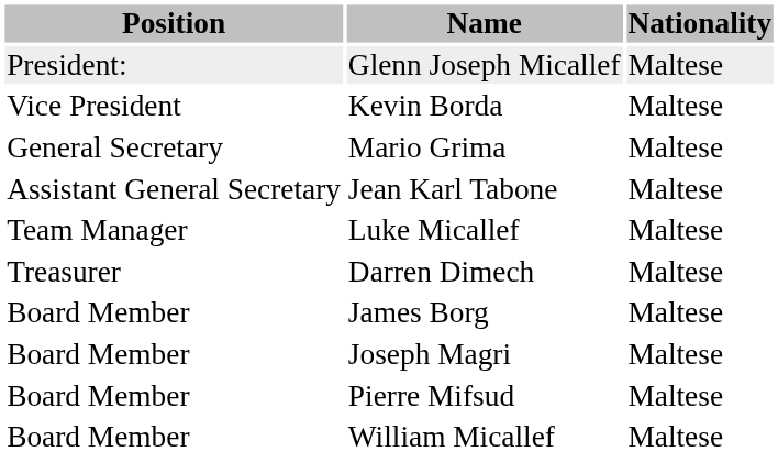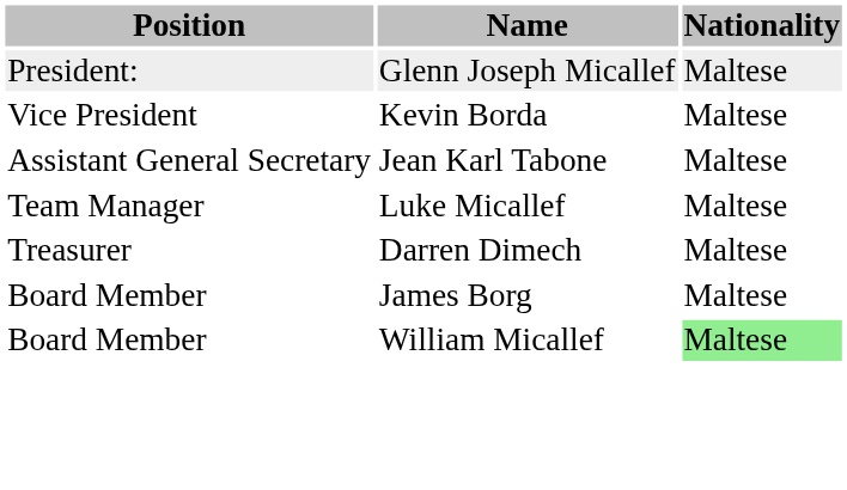- row: General Secretary | Mario Grima | Maltese
- row: Board Member | Joseph Magri | Maltese
- row: Board Member | Pierre Mifsud | Maltese
William Micallef | Nationality: no background -> lightgreen background
